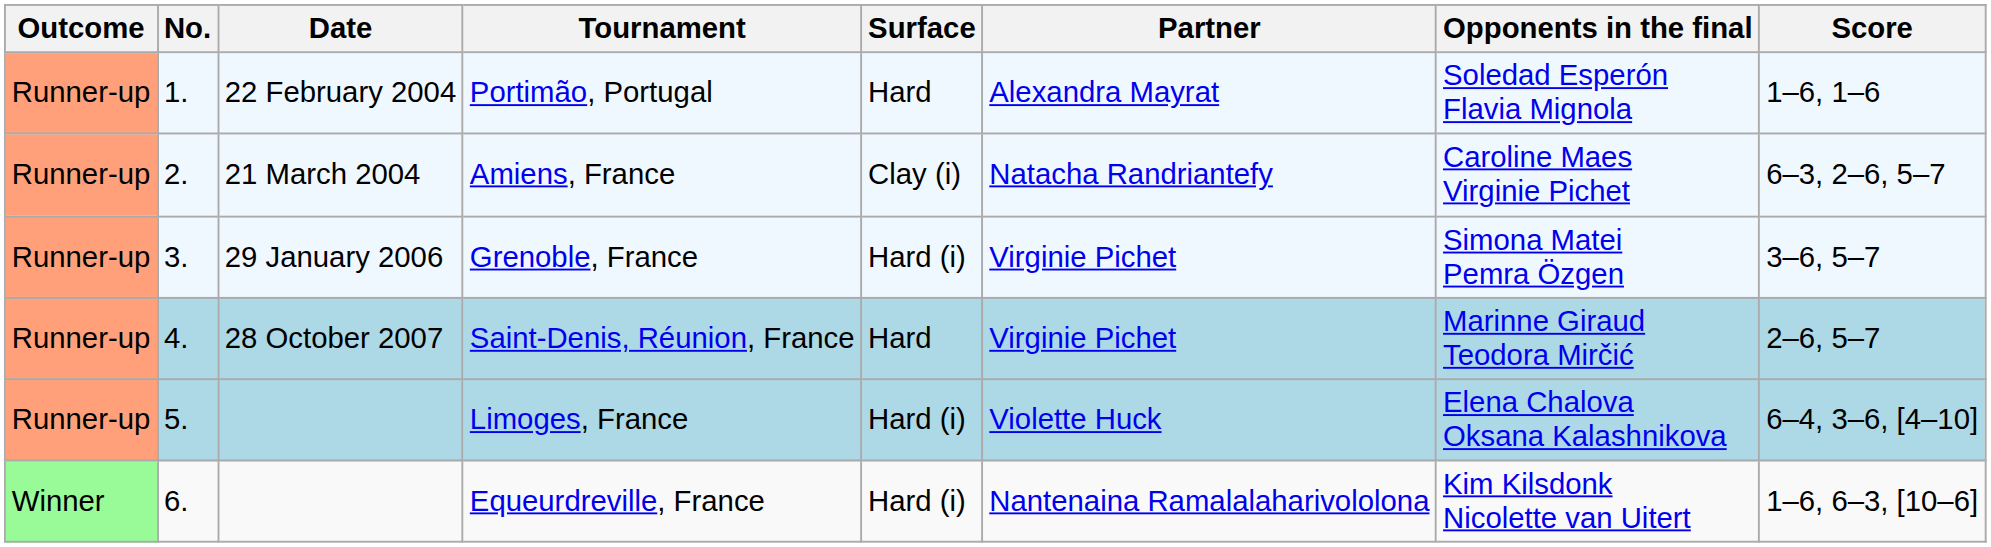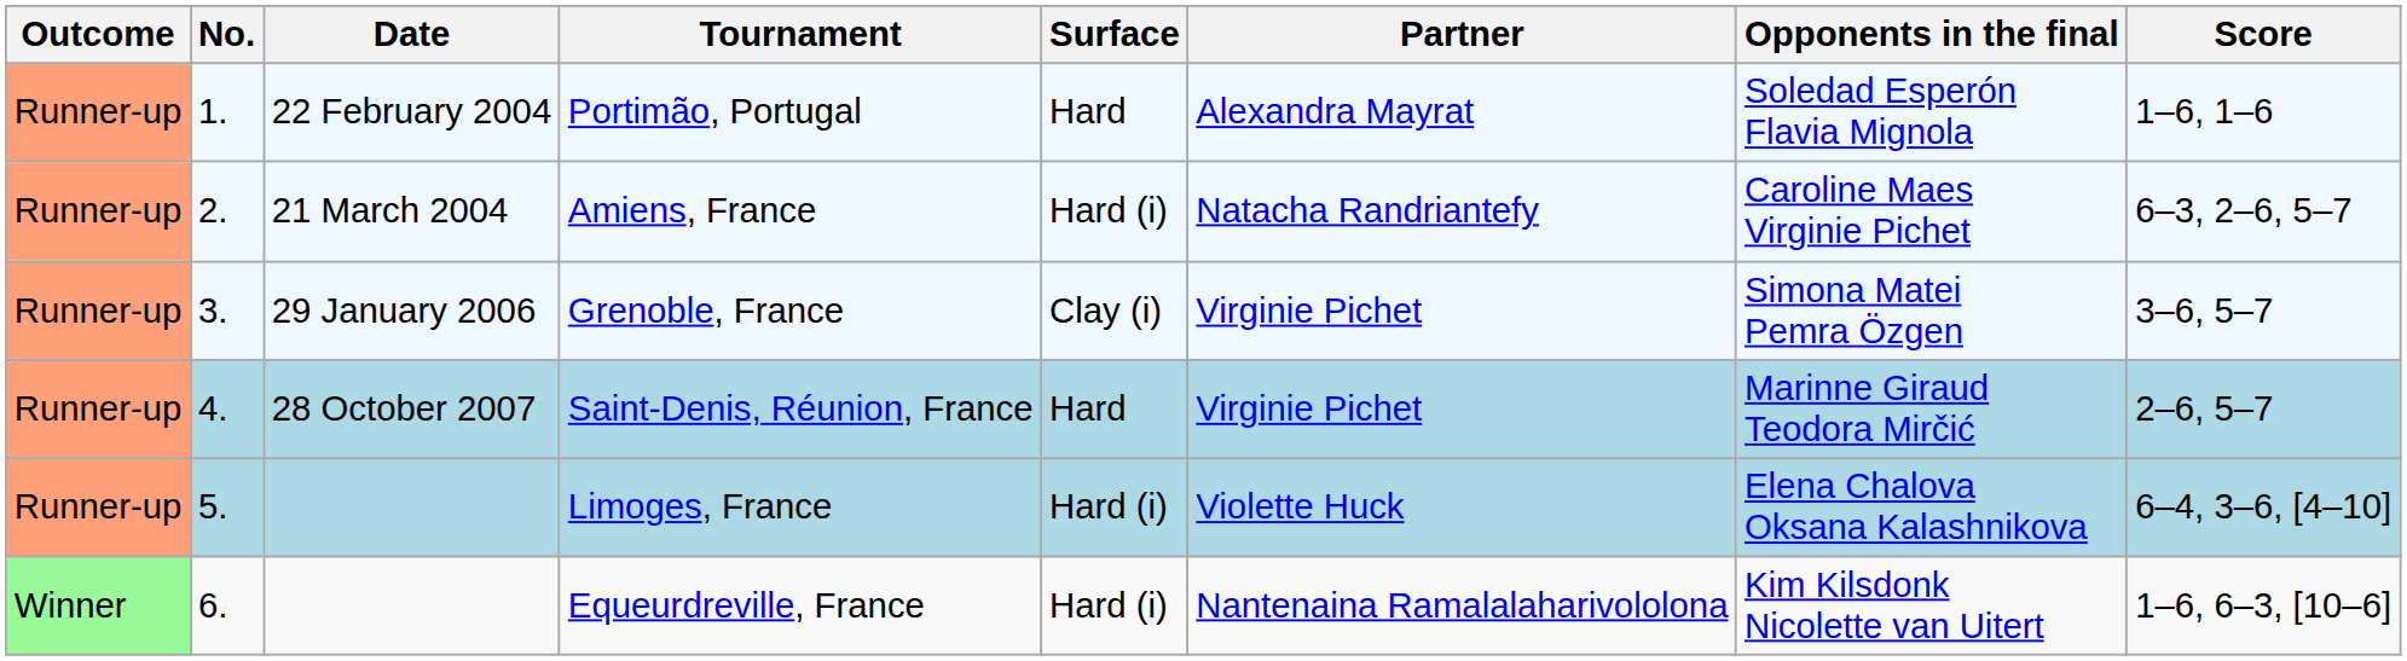Amiens, France | Surface: Clay (i) -> Hard (i)
Grenoble, France | Surface: Hard (i) -> Clay (i)
